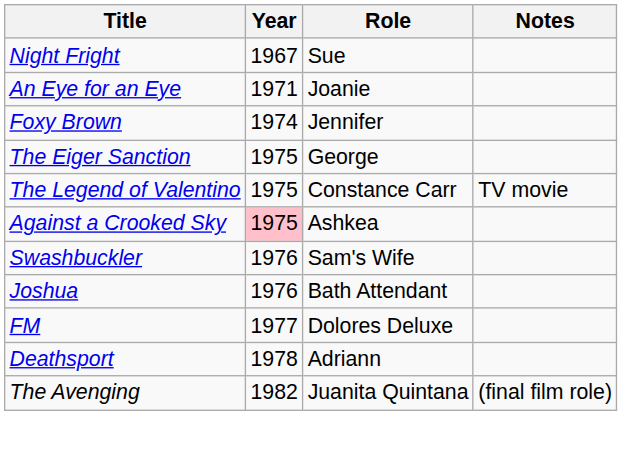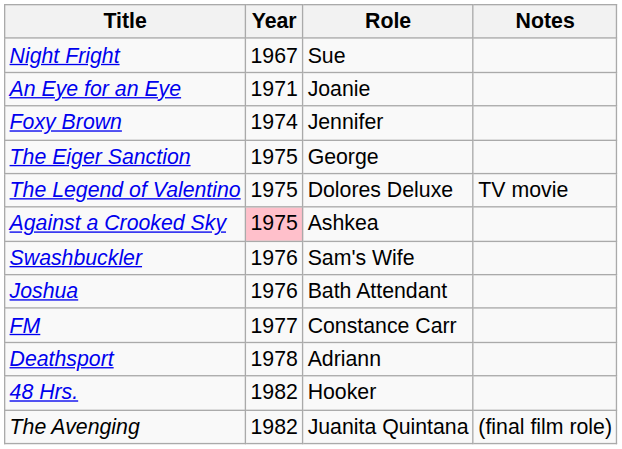The Legend of Valentino | Role: Constance Carr -> Dolores Deluxe
FM | Role: Dolores Deluxe -> Constance Carr
+ row: 48 Hrs. | 1982 | Hooker
